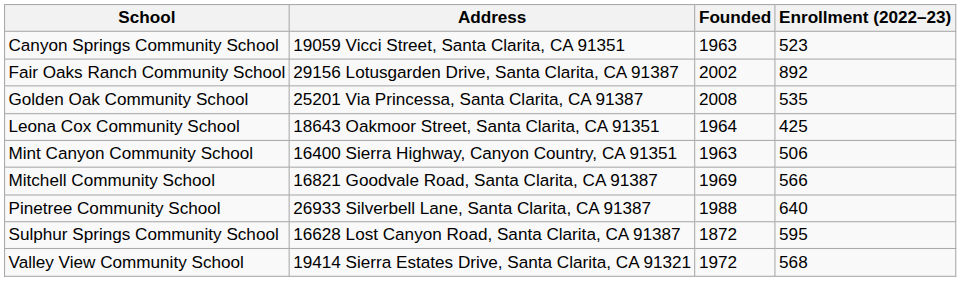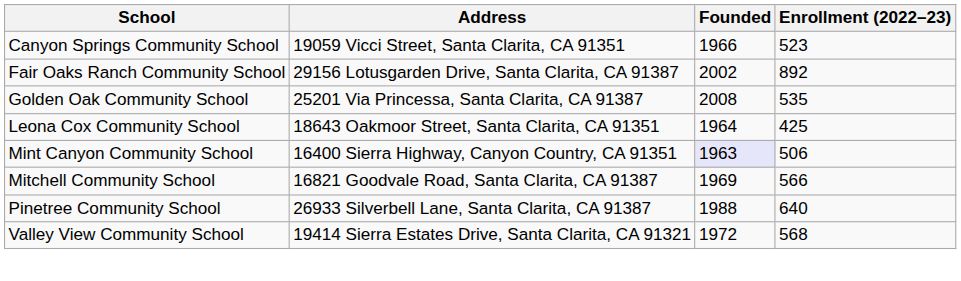Canyon Springs Community School | Founded: 1963 -> 1966
Mint Canyon Community School | Founded: no background -> lavender background
- row: Sulphur Springs Community School | 16628 Lost Canyon Road, Santa Clarita, CA 91387 | 1872 | 595
